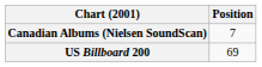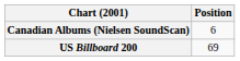Canadian Albums (Nielsen SoundScan) | Position: 7 -> 6
